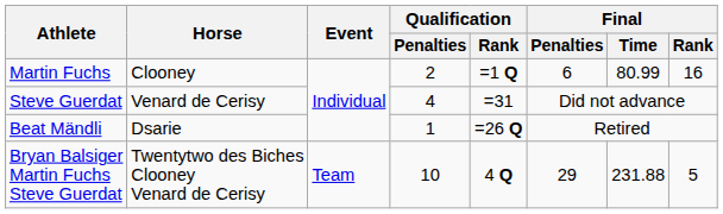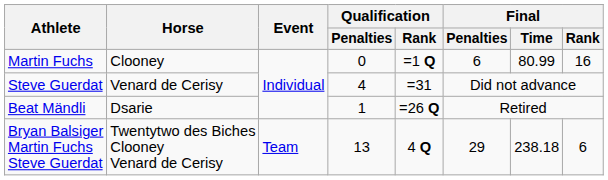Martin Fuchs | Qualification / Penalties: 2 -> 0
Bryan Balsiger Martin Fuchs Steve Guerdat | Qualification / Penalties: 10 -> 13
Bryan Balsiger Martin Fuchs Steve Guerdat | Final / Time: 231.88 -> 238.18
Bryan Balsiger Martin Fuchs Steve Guerdat | Final / Rank: 5 -> 6
